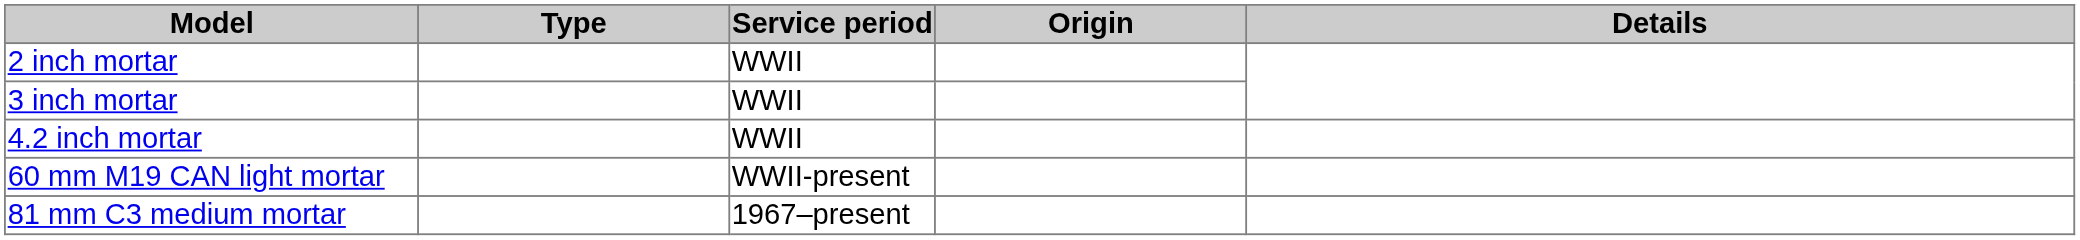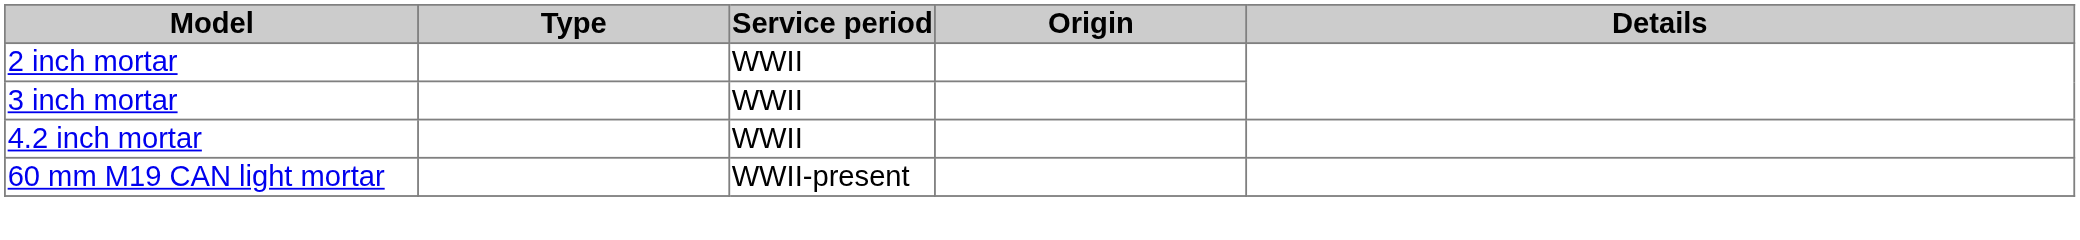- row: 81 mm C3 medium mortar | 1967–present
